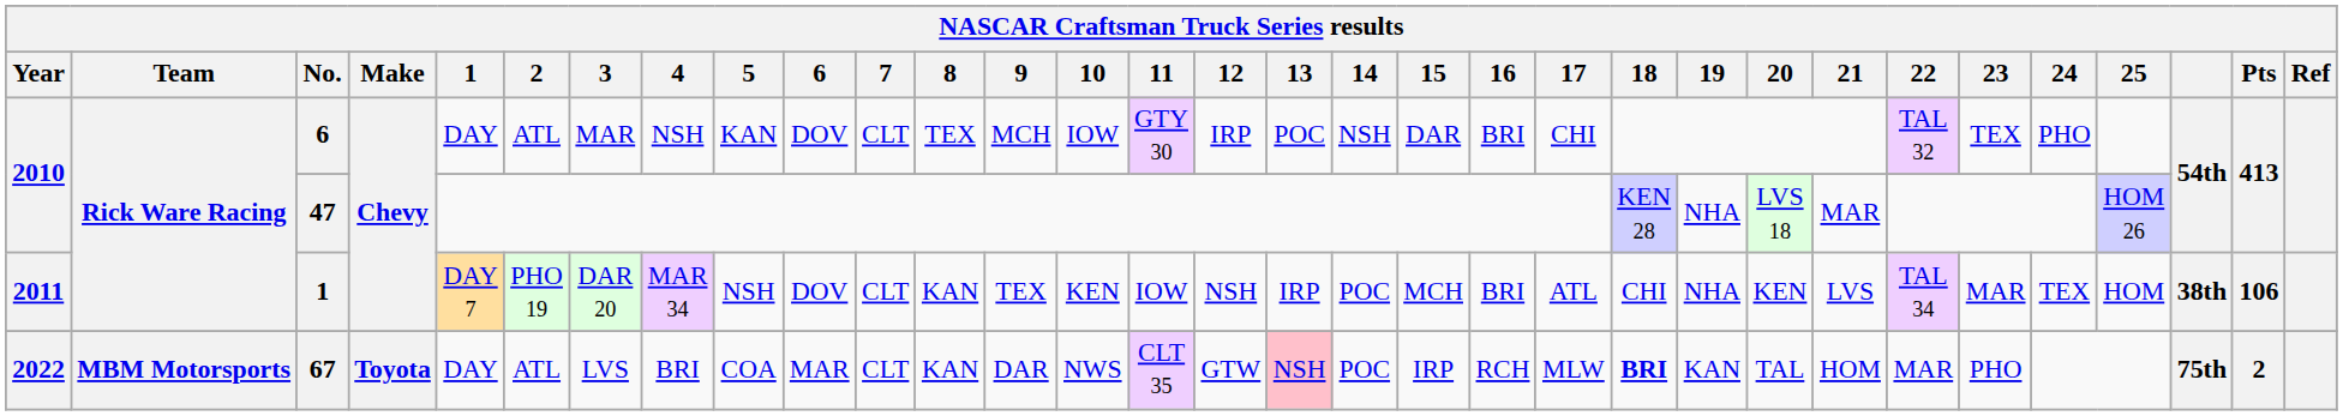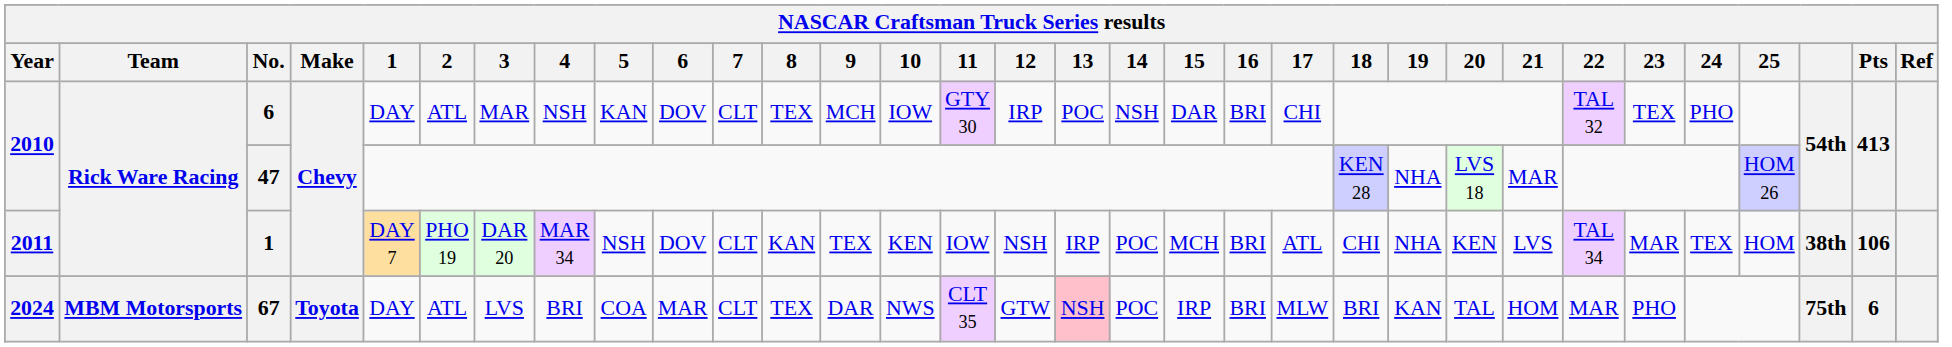67 | Year: 2022 -> 2024
67 | 8: KAN -> TEX
67 | 16: RCH -> BRI
67 | 18: bold -> normal
67 | Pts: 2 -> 6
